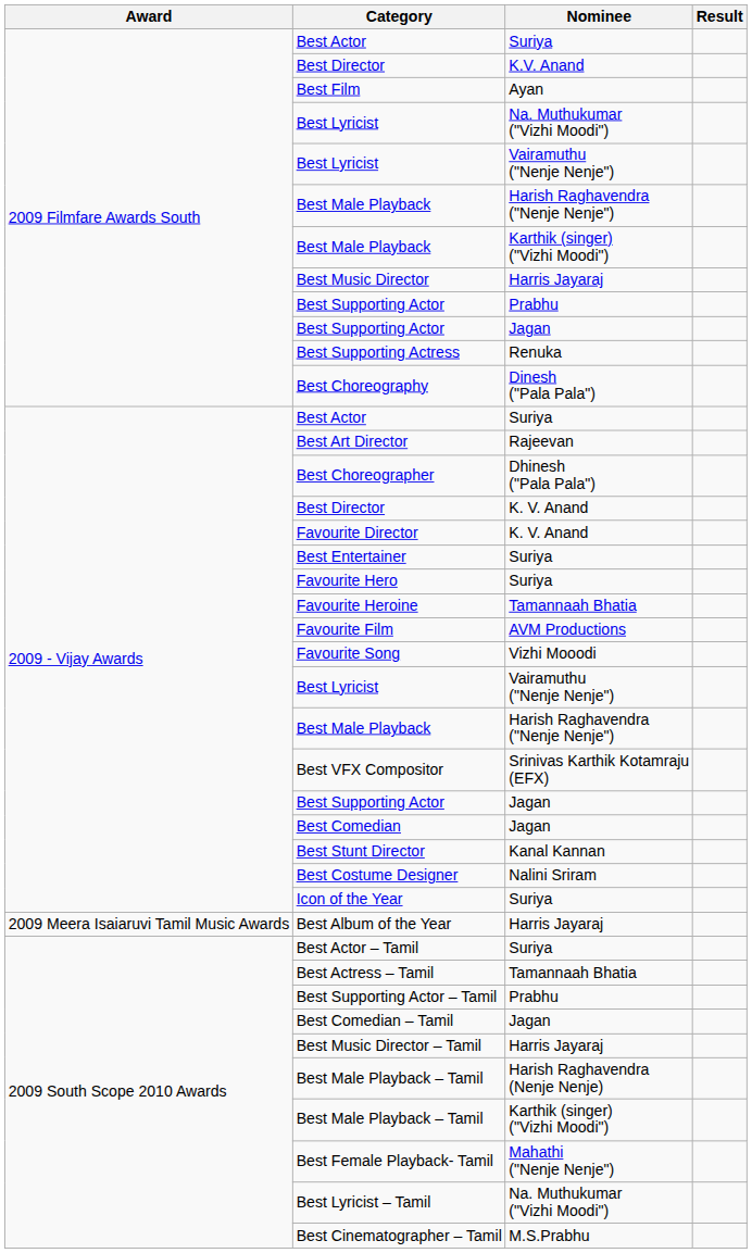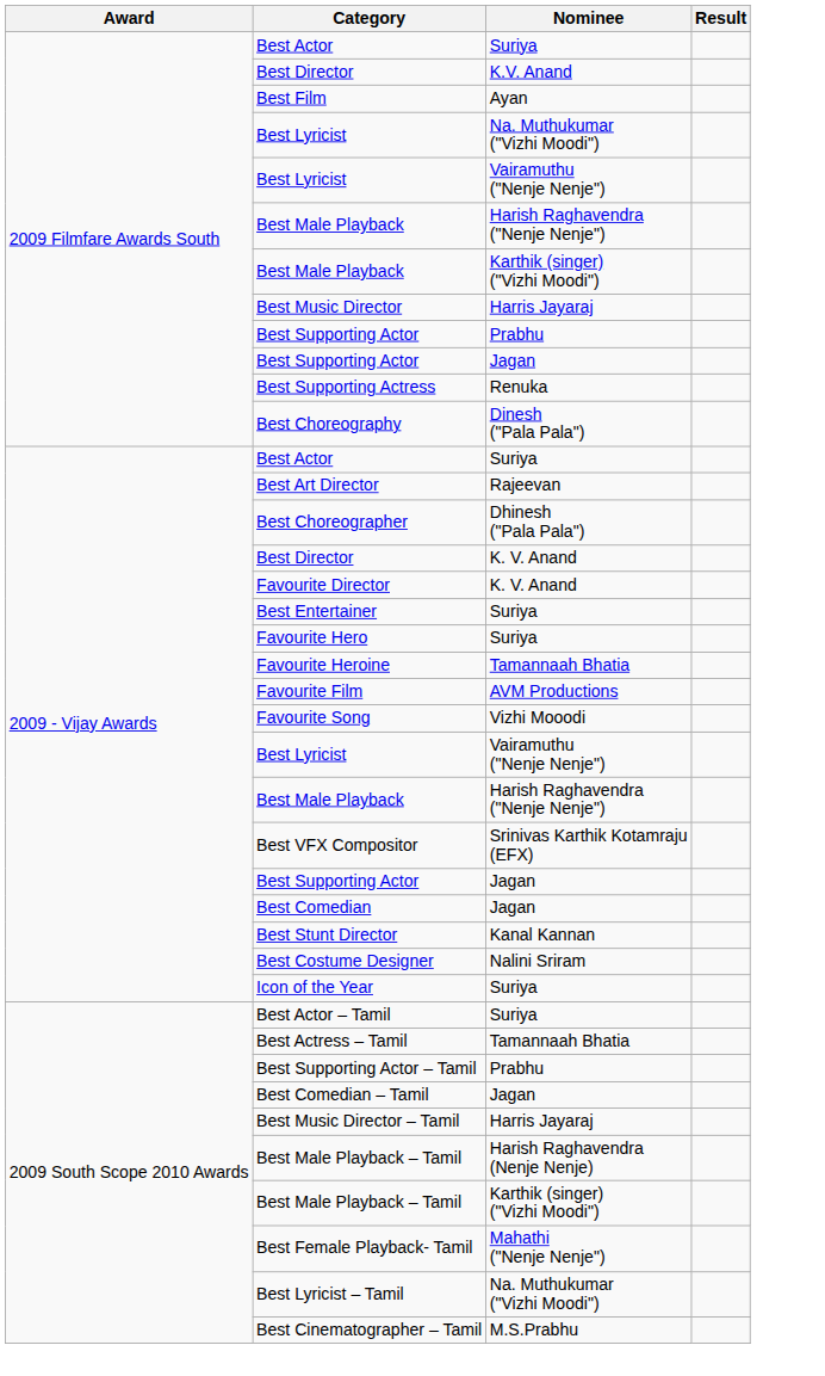- row: 2009 Meera Isaiaruvi Tamil Music Awards | Best Album of the Year | Harris Jayaraj
